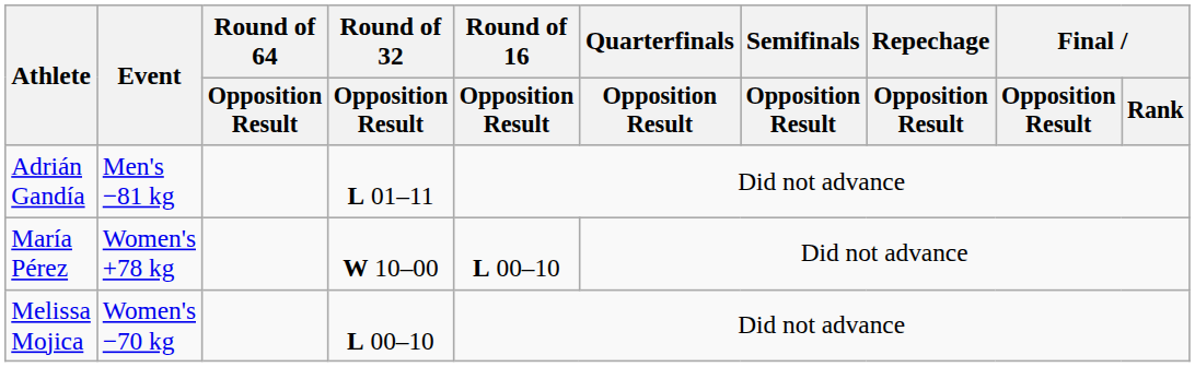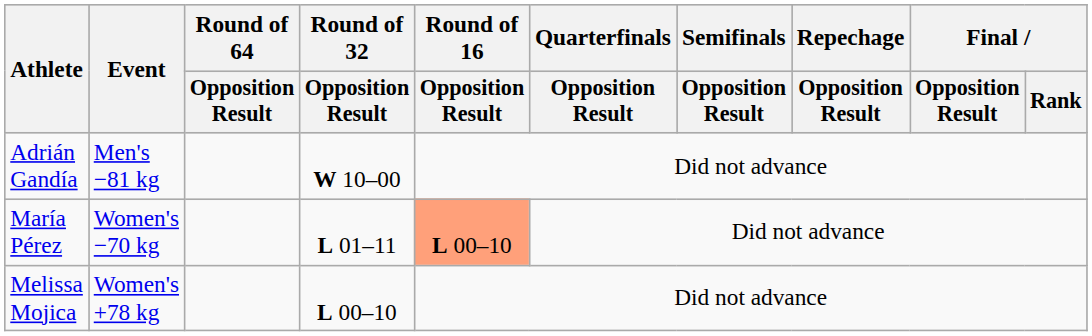Adrián Gandía | Round of 32 / Opposition Result: L 01–11 -> W 10–00
María Pérez | Event: Women's +78 kg -> Women's −70 kg
María Pérez | Round of 32 / Opposition Result: W 10–00 -> L 01–11
María Pérez | Round of 16 / Opposition Result: no background -> lightsalmon background
Melissa Mojica | Event: Women's −70 kg -> Women's +78 kg
